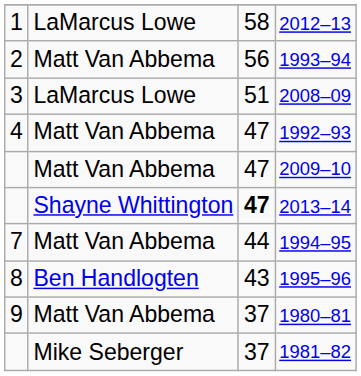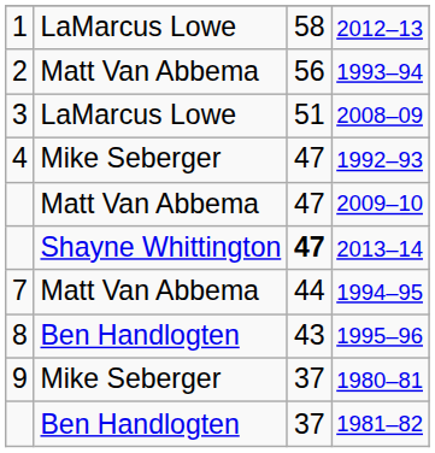1992–93 | column 2: Matt Van Abbema -> Mike Seberger
1980–81 | column 2: Matt Van Abbema -> Mike Seberger
1981–82 | column 2: Mike Seberger -> Ben Handlogten
